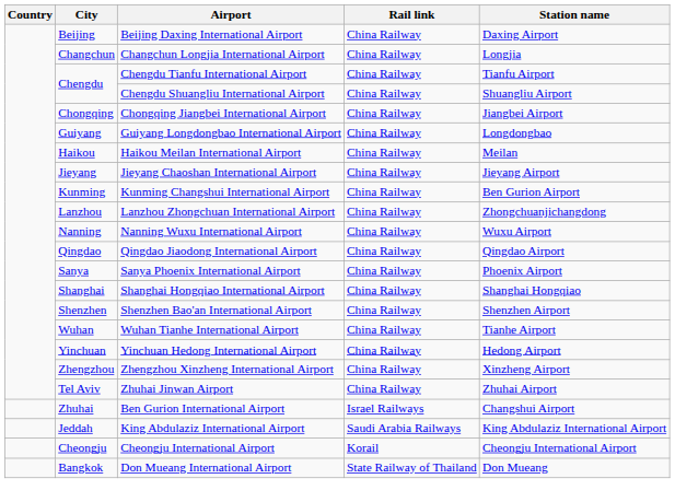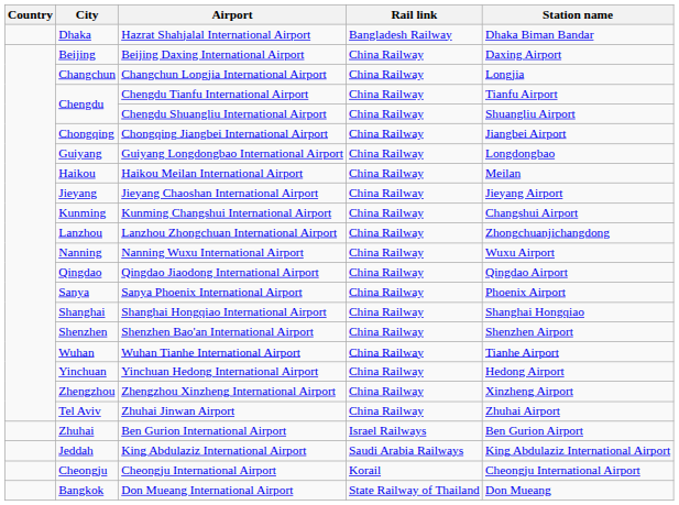+ row: Dhaka | Hazrat Shahjalal International Airport | Bangladesh Railway | Dhaka Biman Bandar
Kunming Changshui International Airport | Station name: Ben Gurion Airport -> Changshui Airport
Ben Gurion International Airport | Station name: Changshui Airport -> Ben Gurion Airport
